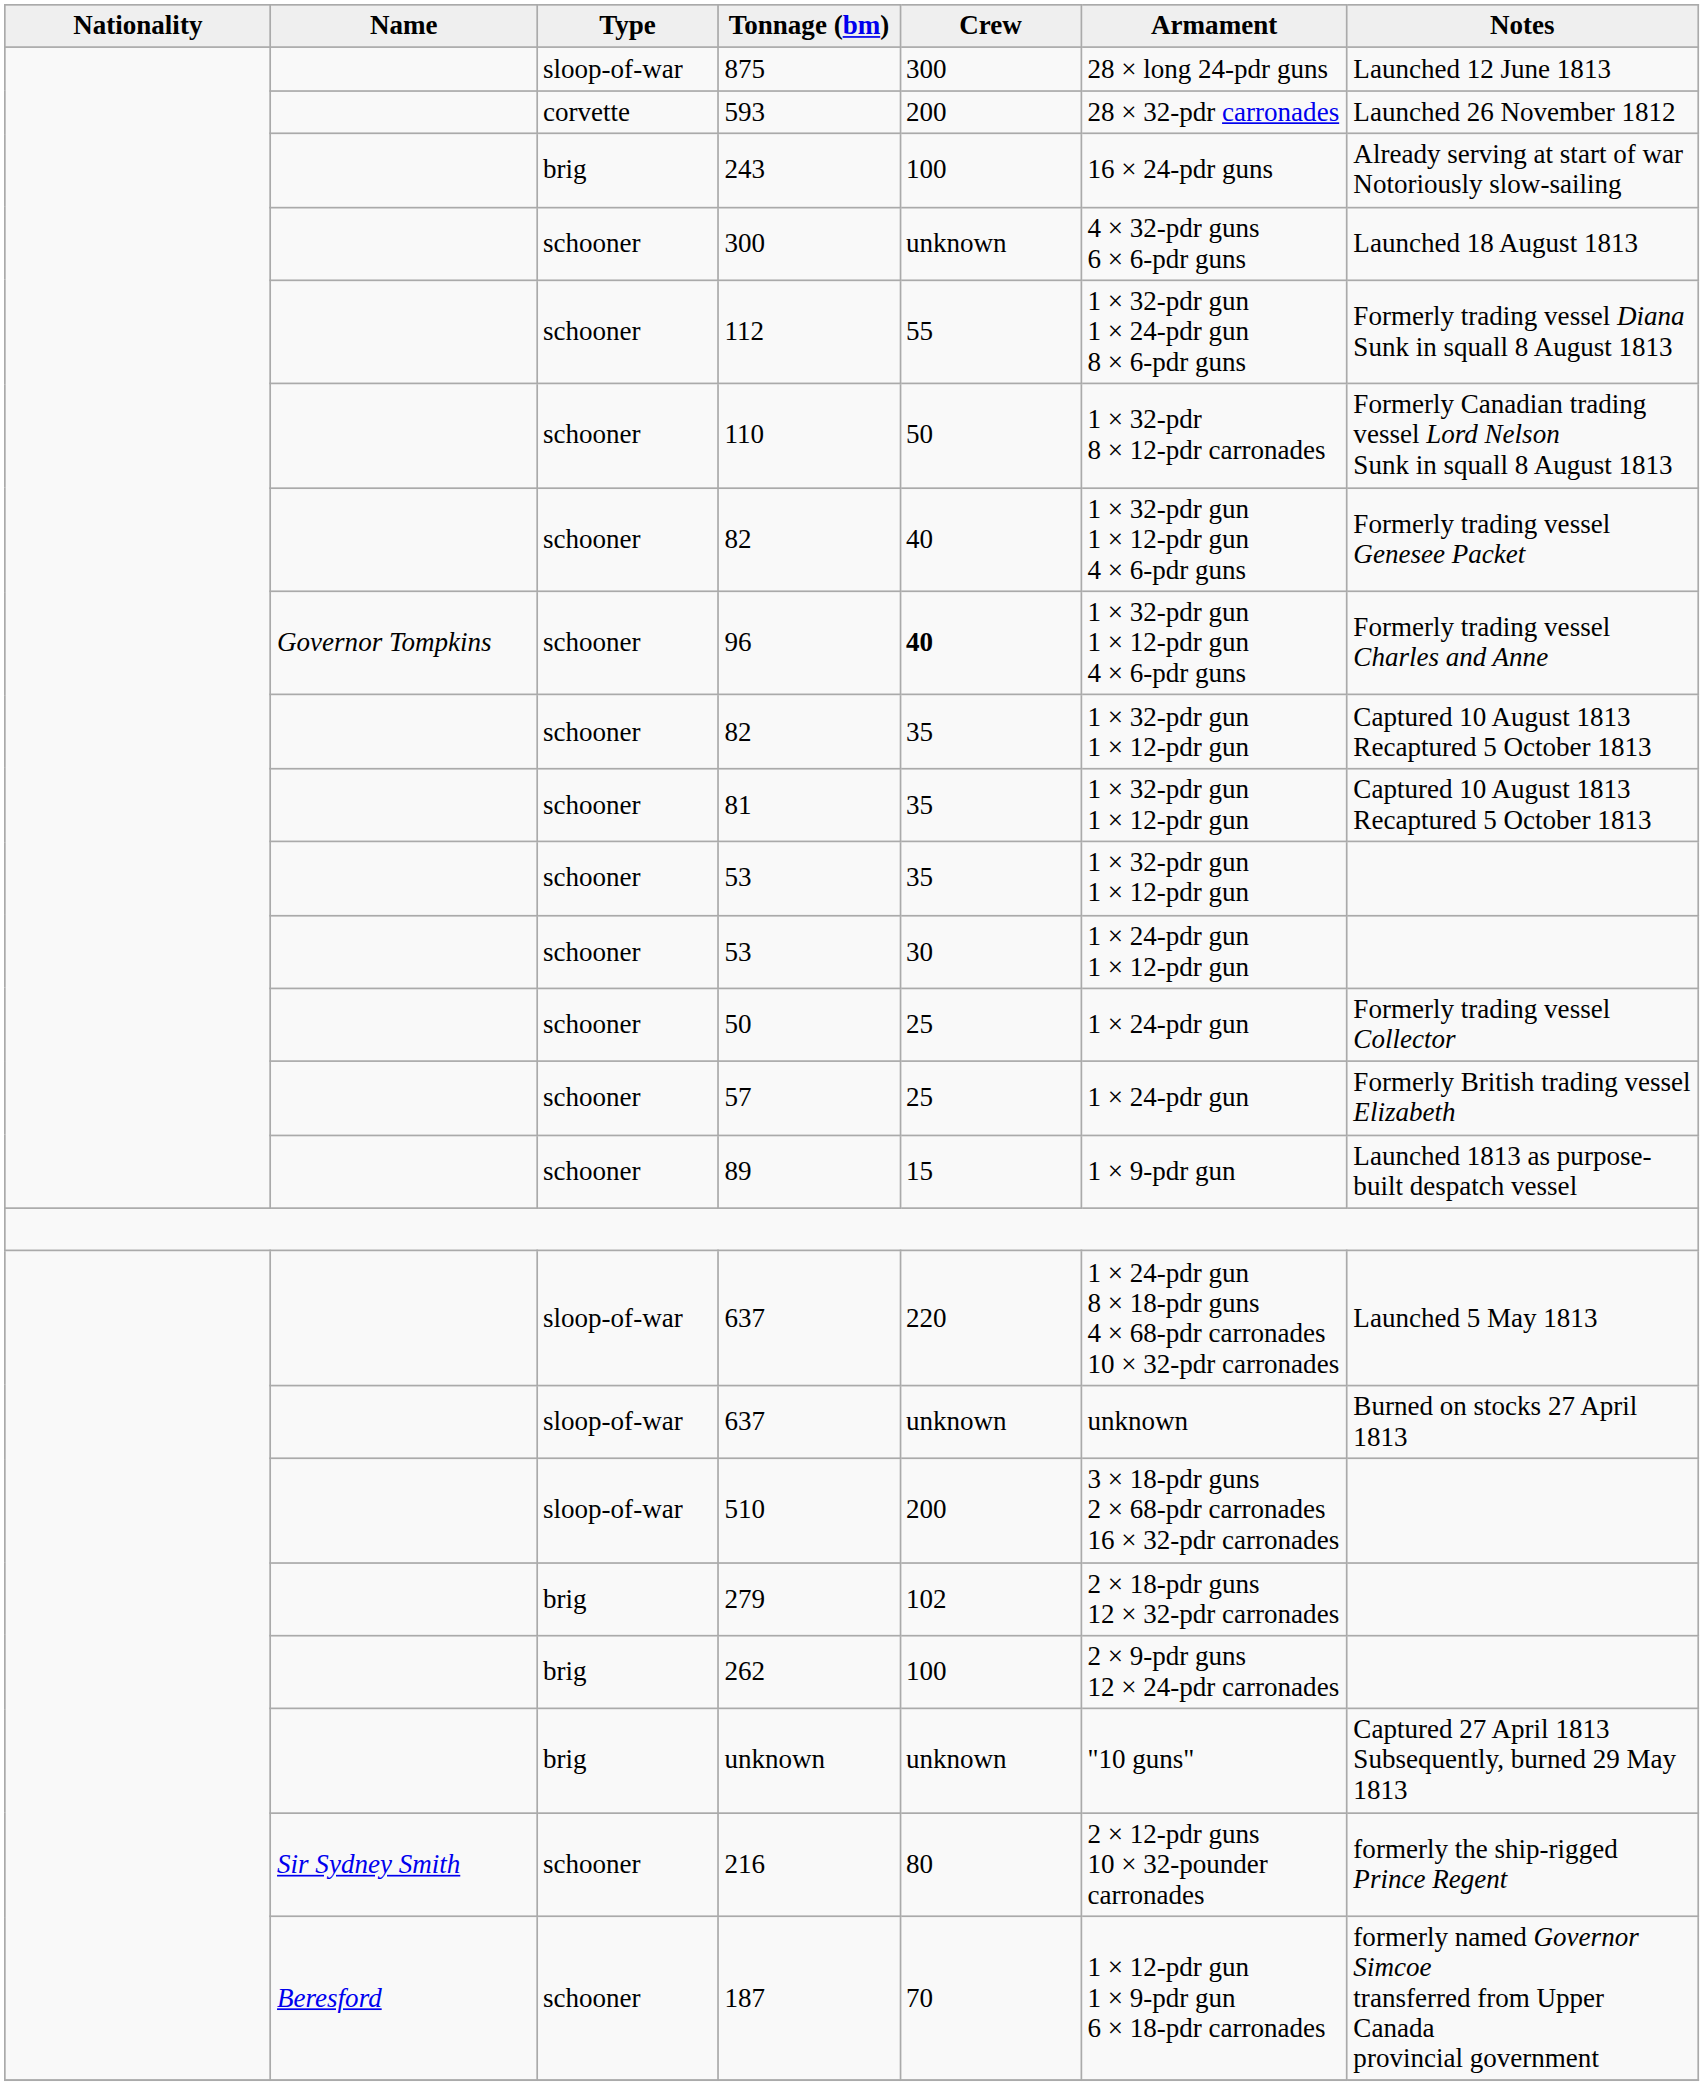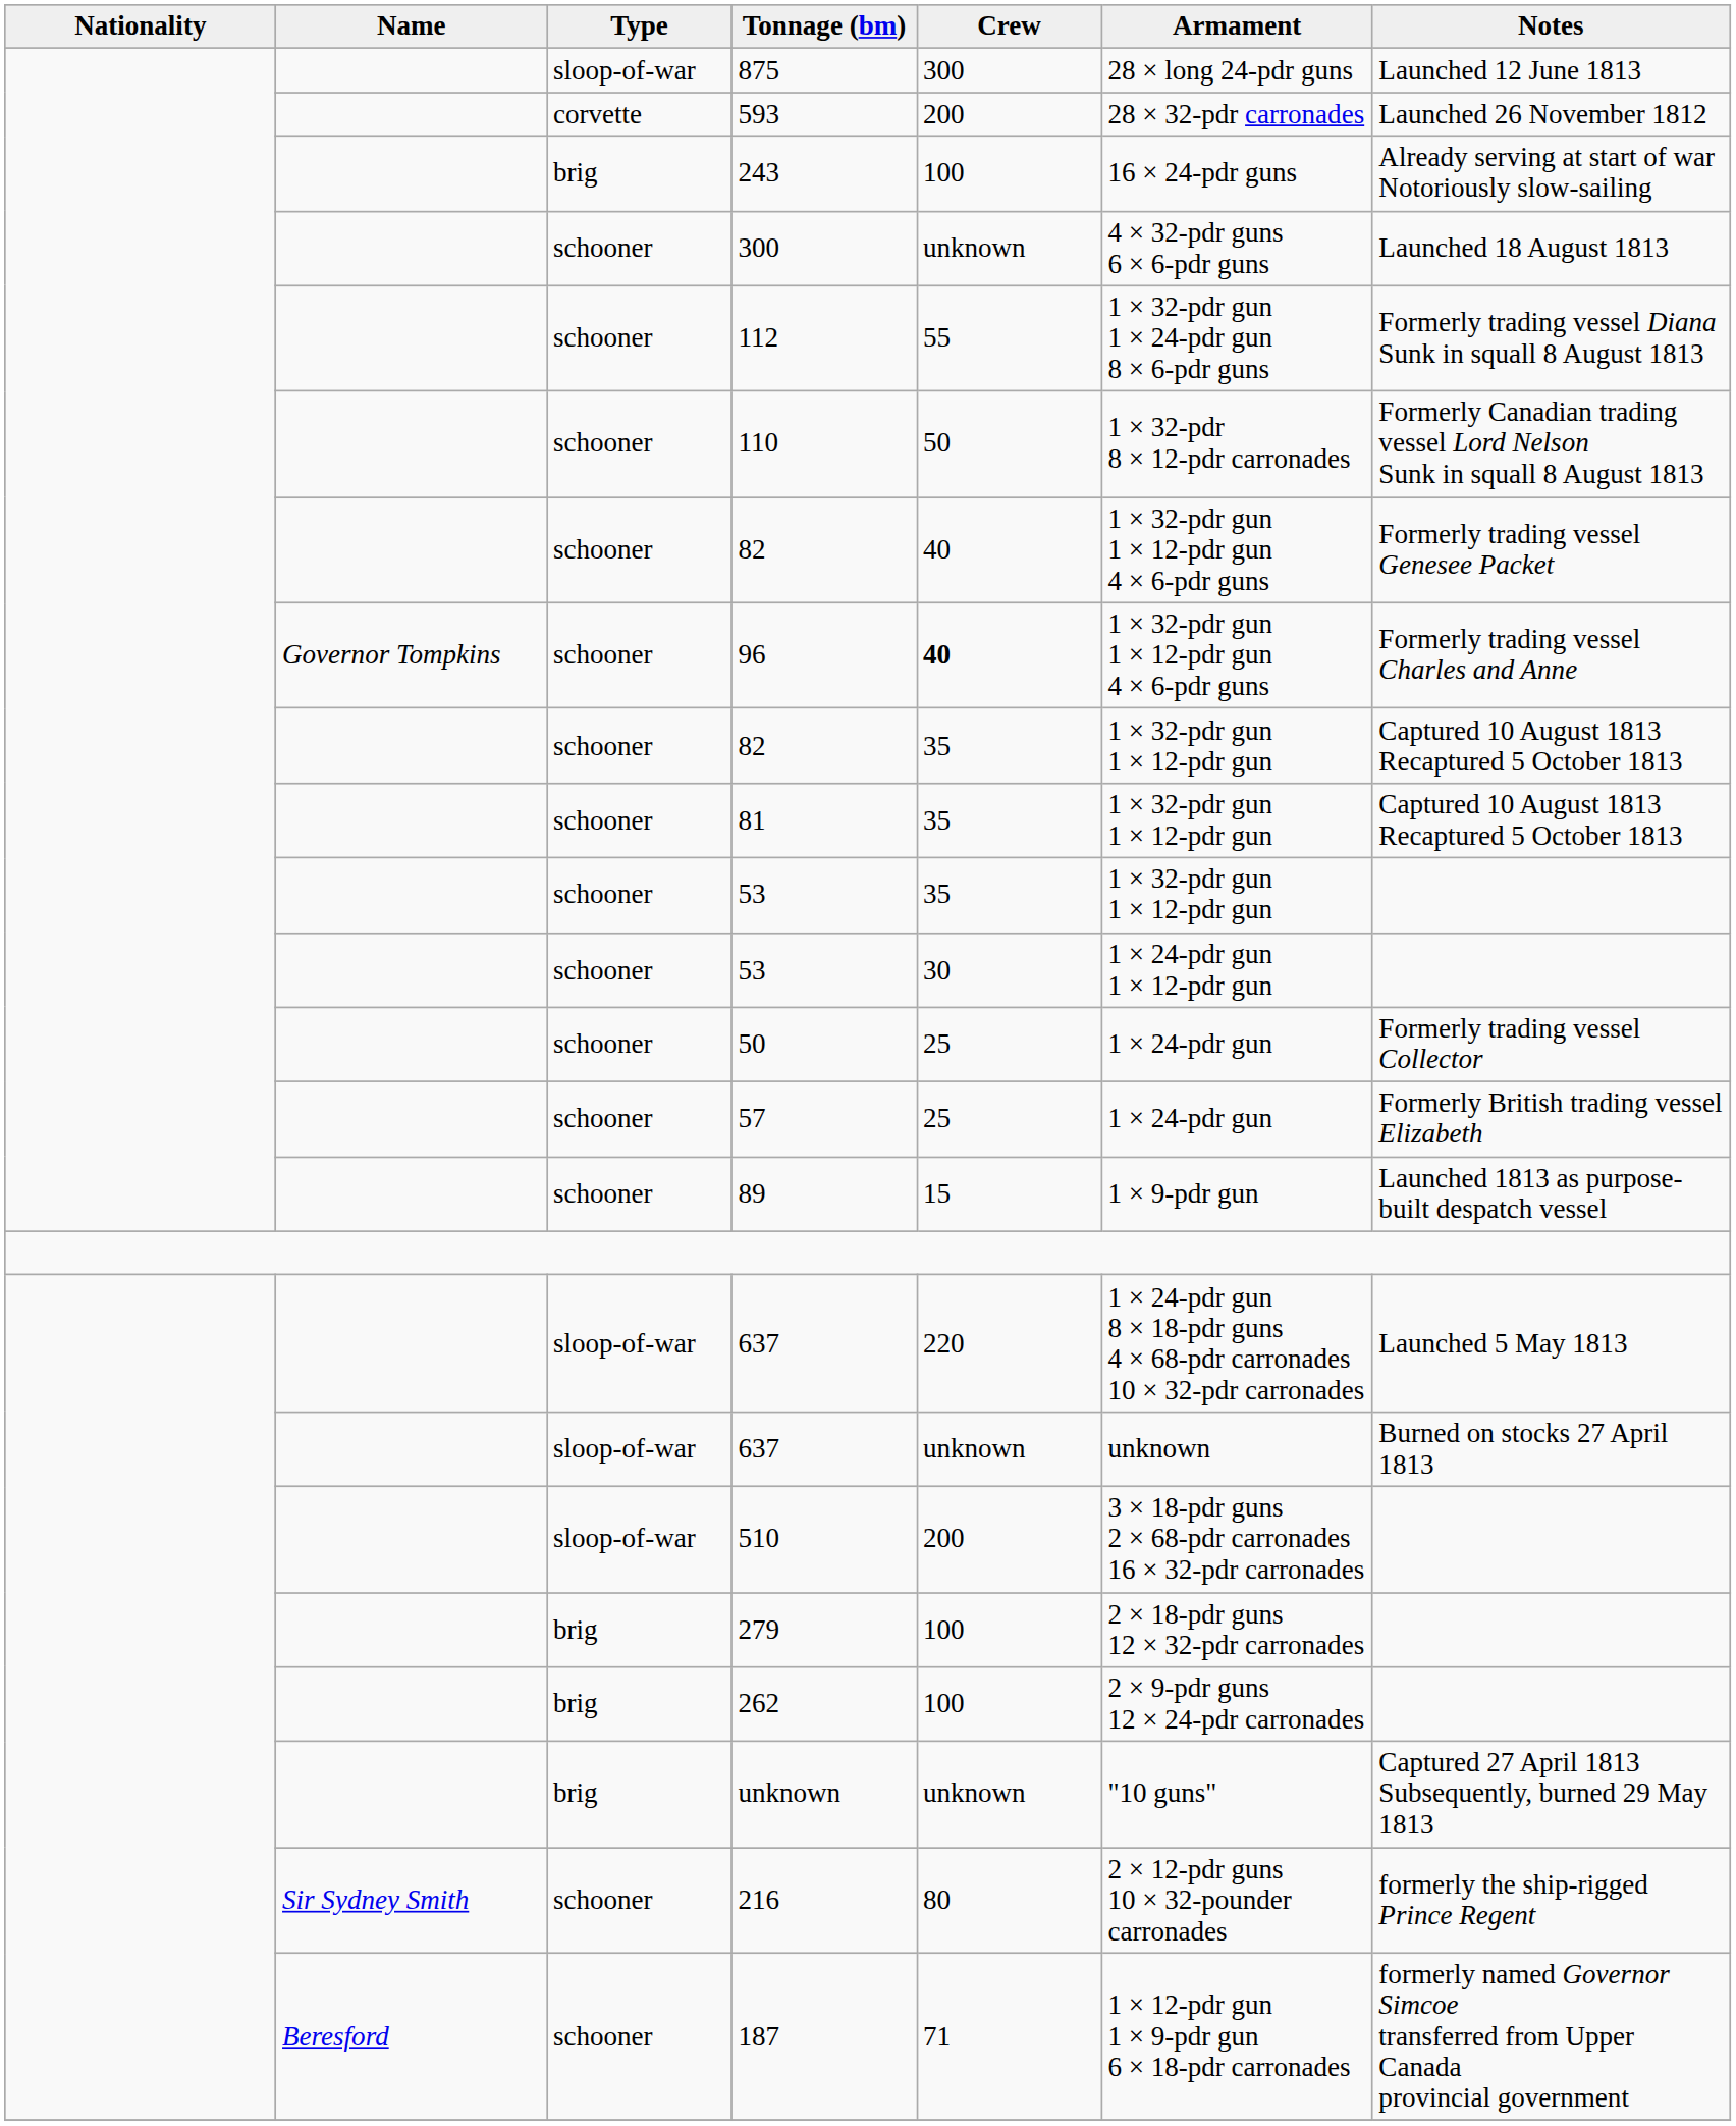279 | Crew: 102 -> 100
187 | Crew: 70 -> 71
